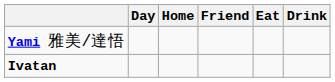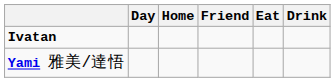rows swapped: Ivatan <-> Yami 雅美/達悟
